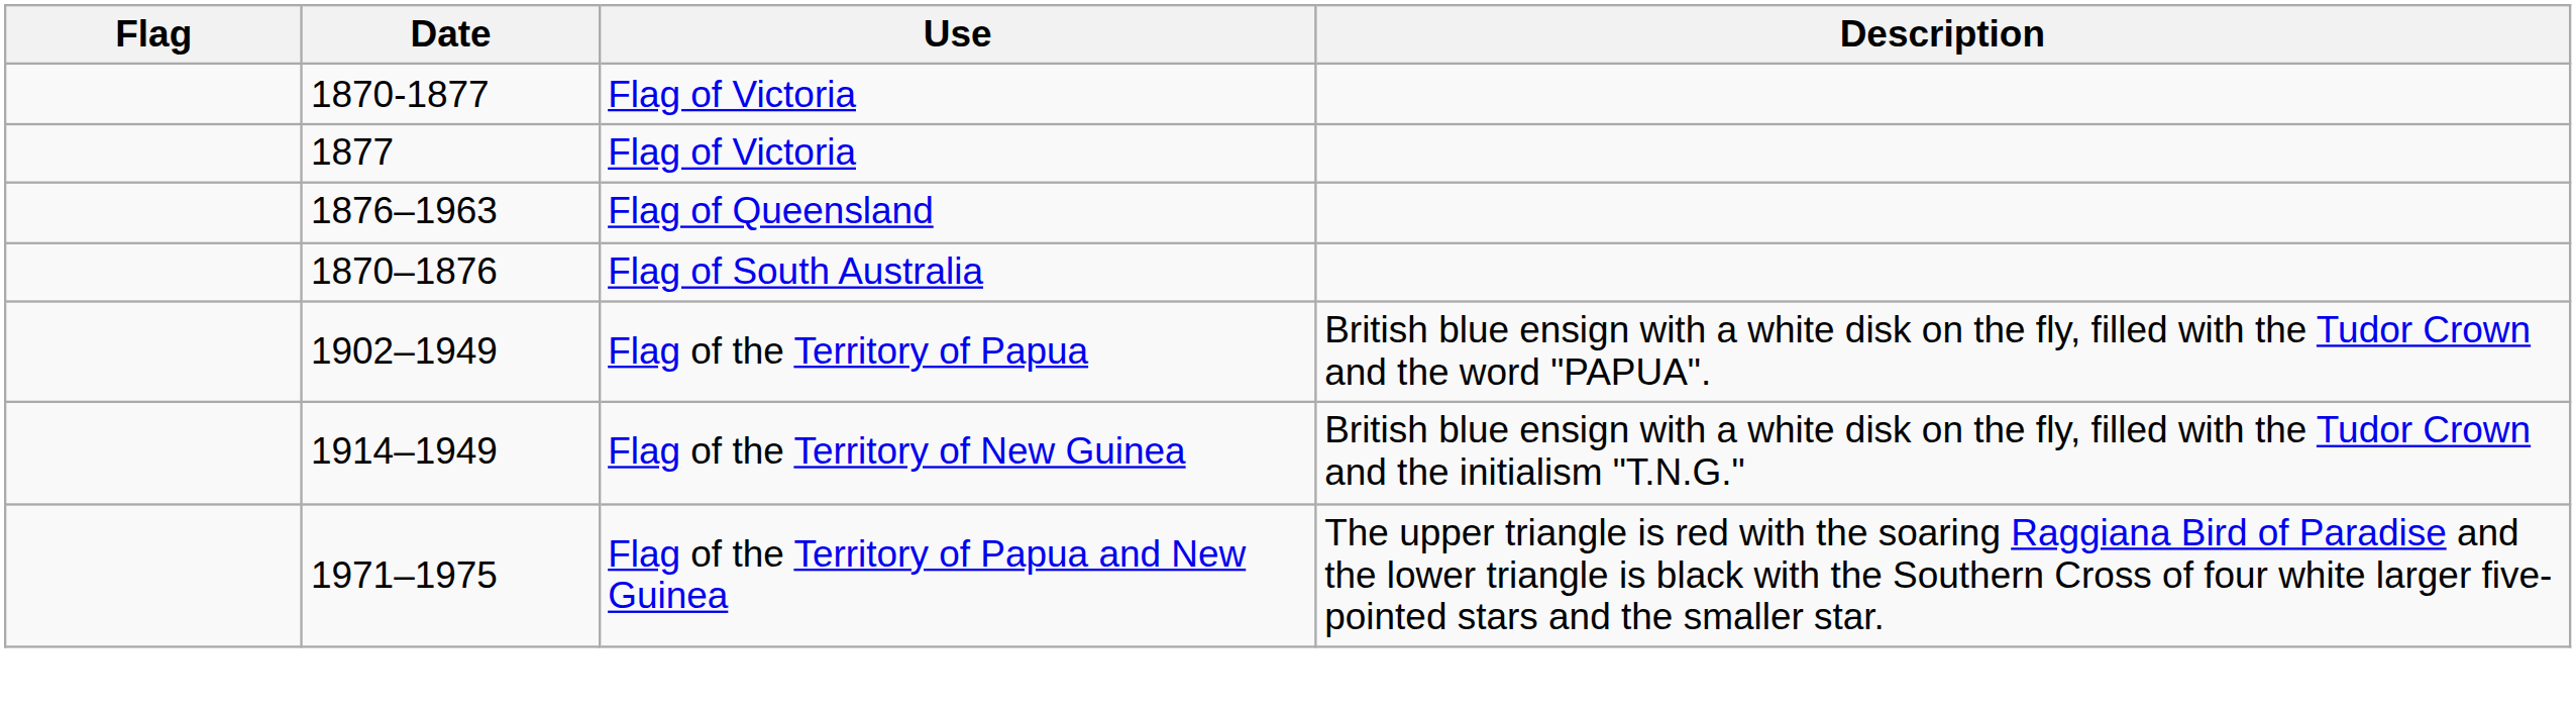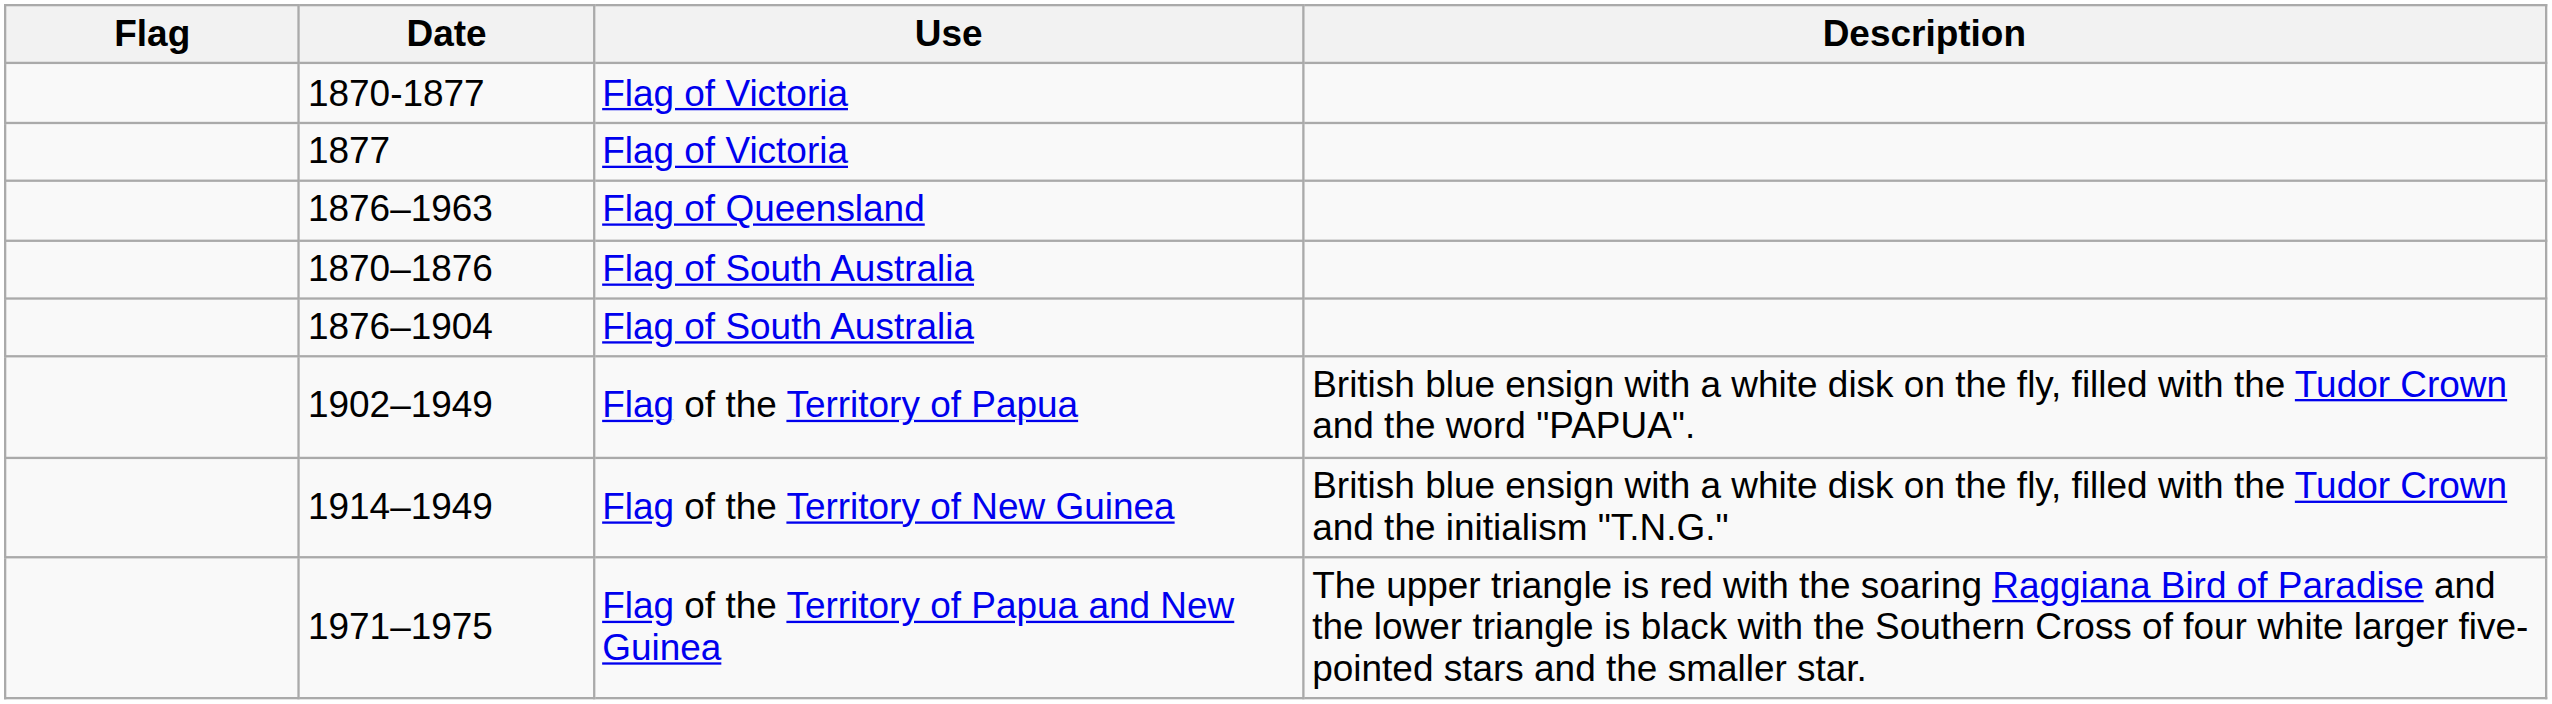+ row: 1876–1904 | Flag of South Australia
